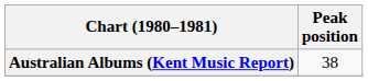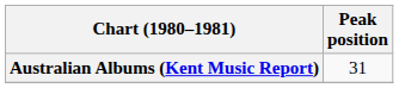Australian Albums (Kent Music Report) | Peak position: 38 -> 31
